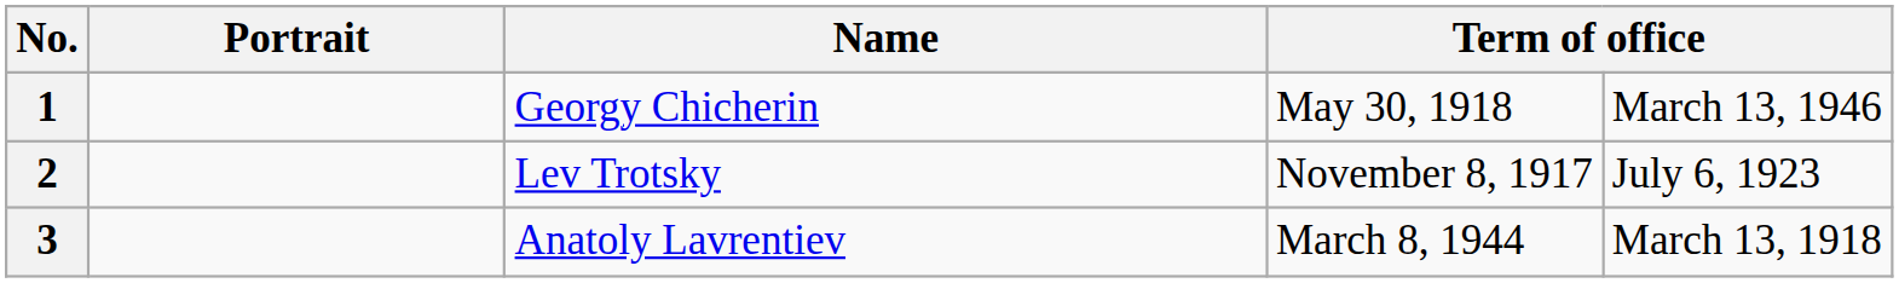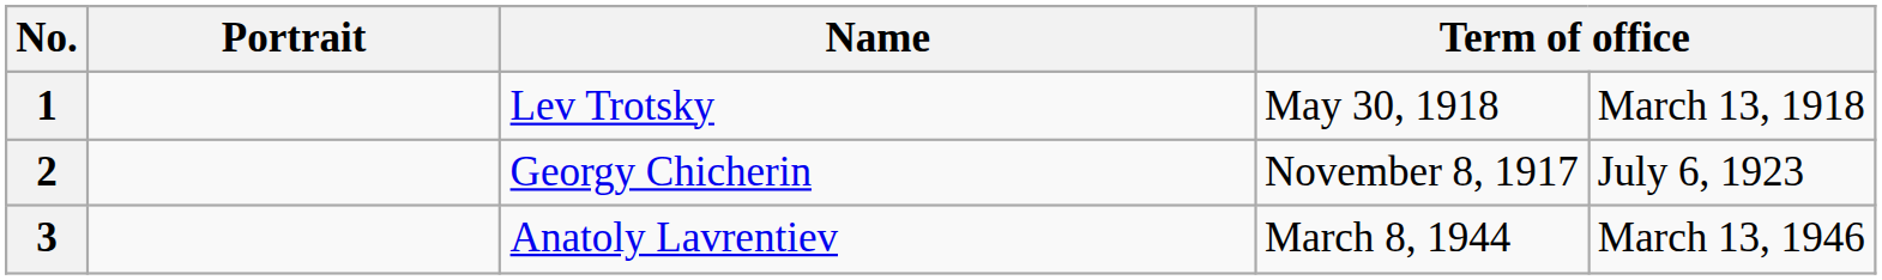1 | Name: Georgy Chicherin -> Lev Trotsky
1 | column 5: March 13, 1946 -> March 13, 1918
2 | Name: Lev Trotsky -> Georgy Chicherin
3 | column 5: March 13, 1918 -> March 13, 1946
